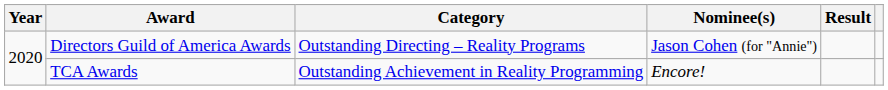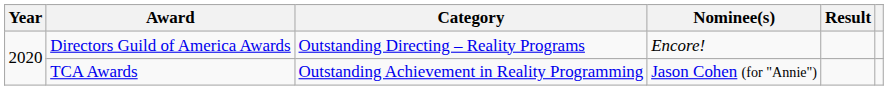Directors Guild of America Awards | Nominee(s): Jason Cohen (for "Annie") -> Encore!
TCA Awards | Nominee(s): Encore! -> Jason Cohen (for "Annie")
